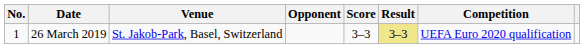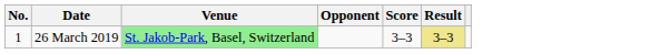- column: Competition | UEFA Euro 2020 qualification
26 March 2019 | Venue: no background -> lightgreen background
